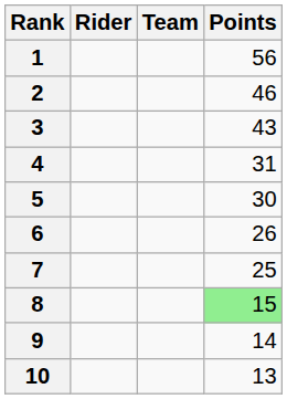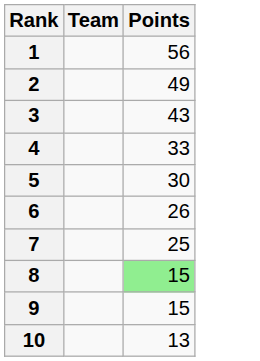- column: Rider
2 | Points: 46 -> 49
4 | Points: 31 -> 33
9 | Points: 14 -> 15
